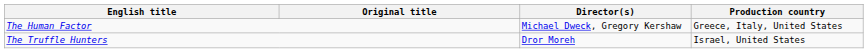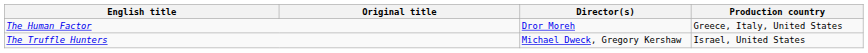The Human Factor | Director(s): Michael Dweck, Gregory Kershaw -> Dror Moreh
The Truffle Hunters | Director(s): Dror Moreh -> Michael Dweck, Gregory Kershaw
